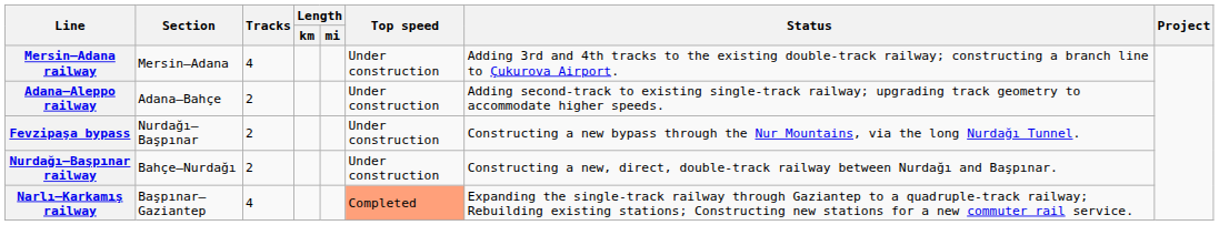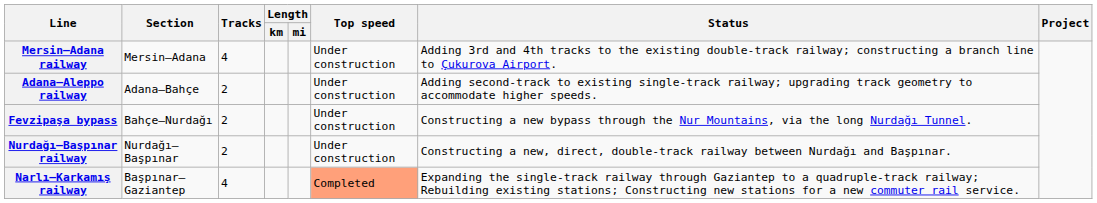Fevzipaşa bypass | Section: Nurdağı–Başpınar -> Bahçe–Nurdağı
Nurdağı–Başpınar railway | Section: Bahçe–Nurdağı -> Nurdağı–Başpınar
